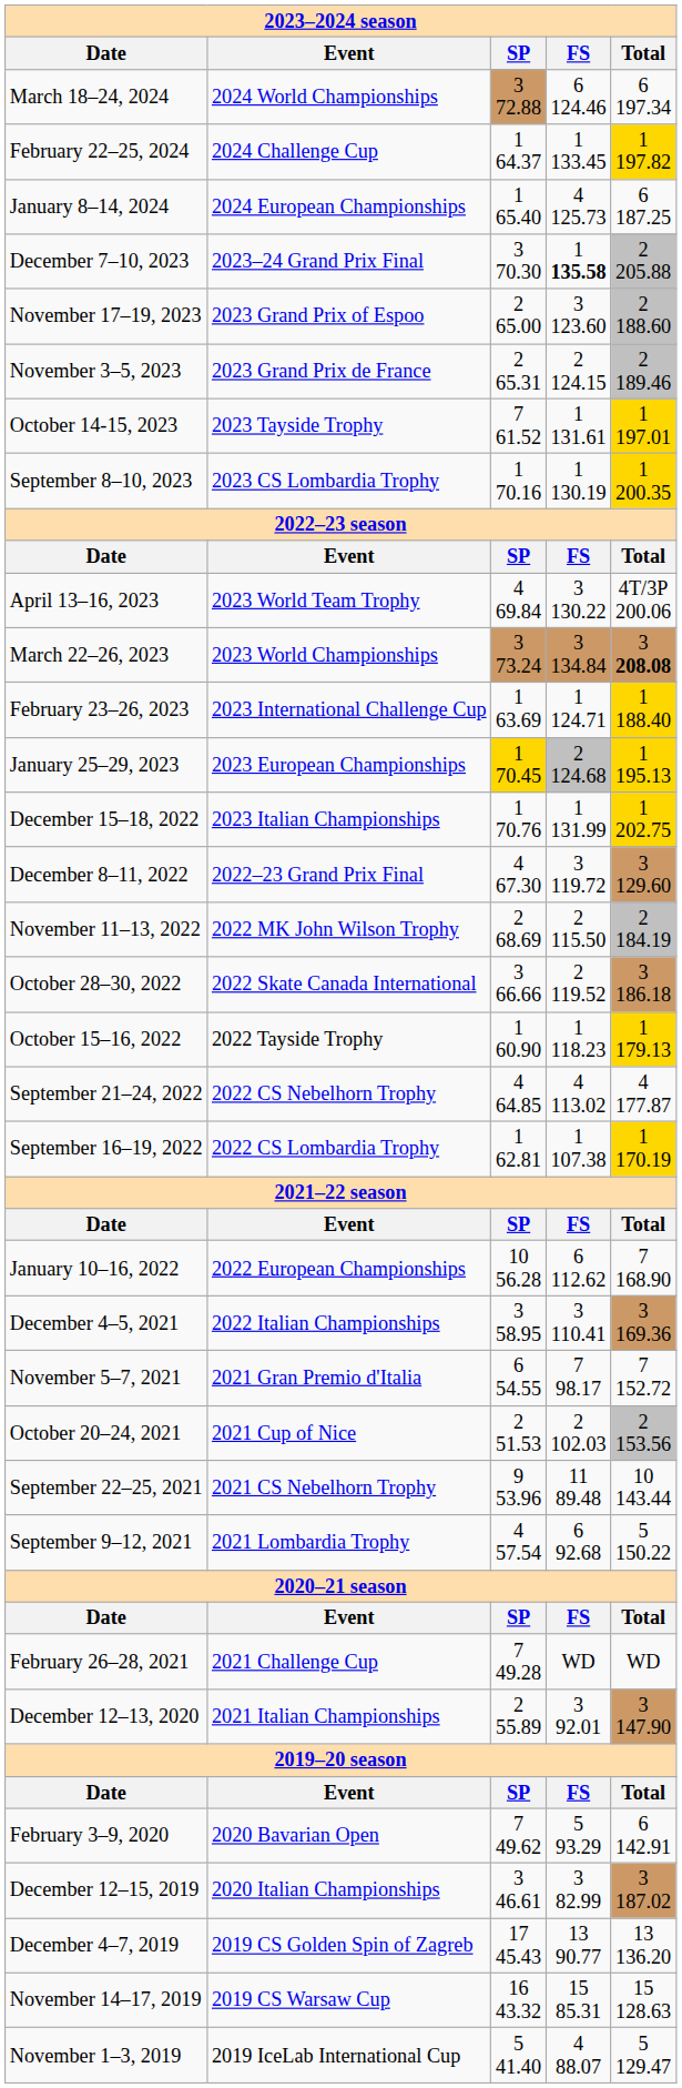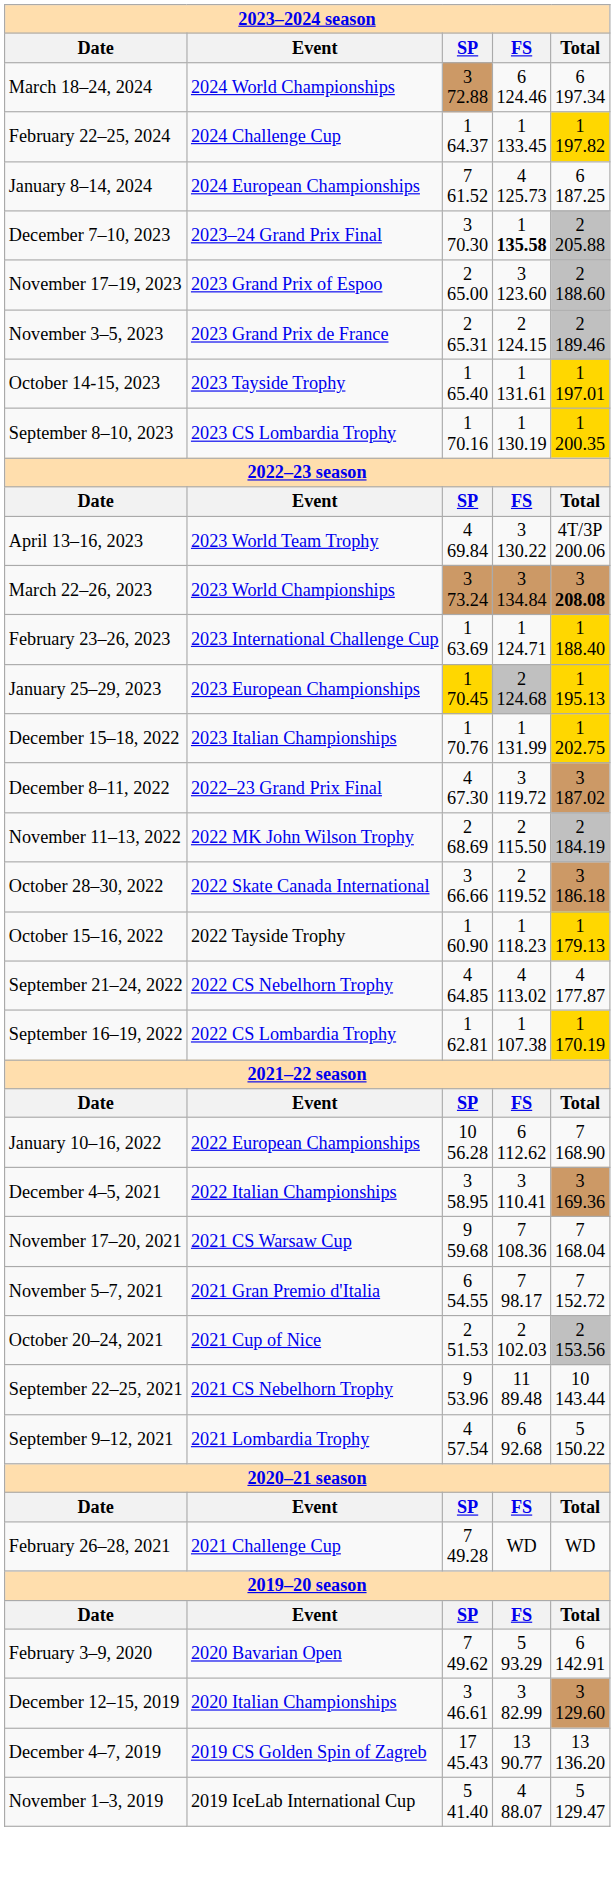January 8–14, 2024 | column 3: 1 65.40 -> 7 61.52
October 14-15, 2023 | column 3: 7 61.52 -> 1 65.40
December 8–11, 2022 | column 5: 3 129.60 -> 3 187.02
+ row: November 17–20, 2021 | 2021 CS Warsaw Cup | 9 59.68 | 7 108.36 | 7 168.04
- row: December 12–13, 2020 | 2021 Italian Championships | 2 55.89 | 3 92.01 | 3 147.90
December 12–15, 2019 | column 5: 3 187.02 -> 3 129.60
- row: November 14–17, 2019 | 2019 CS Warsaw Cup | 16 43.32 | 15 85.31 | 15 128.63
